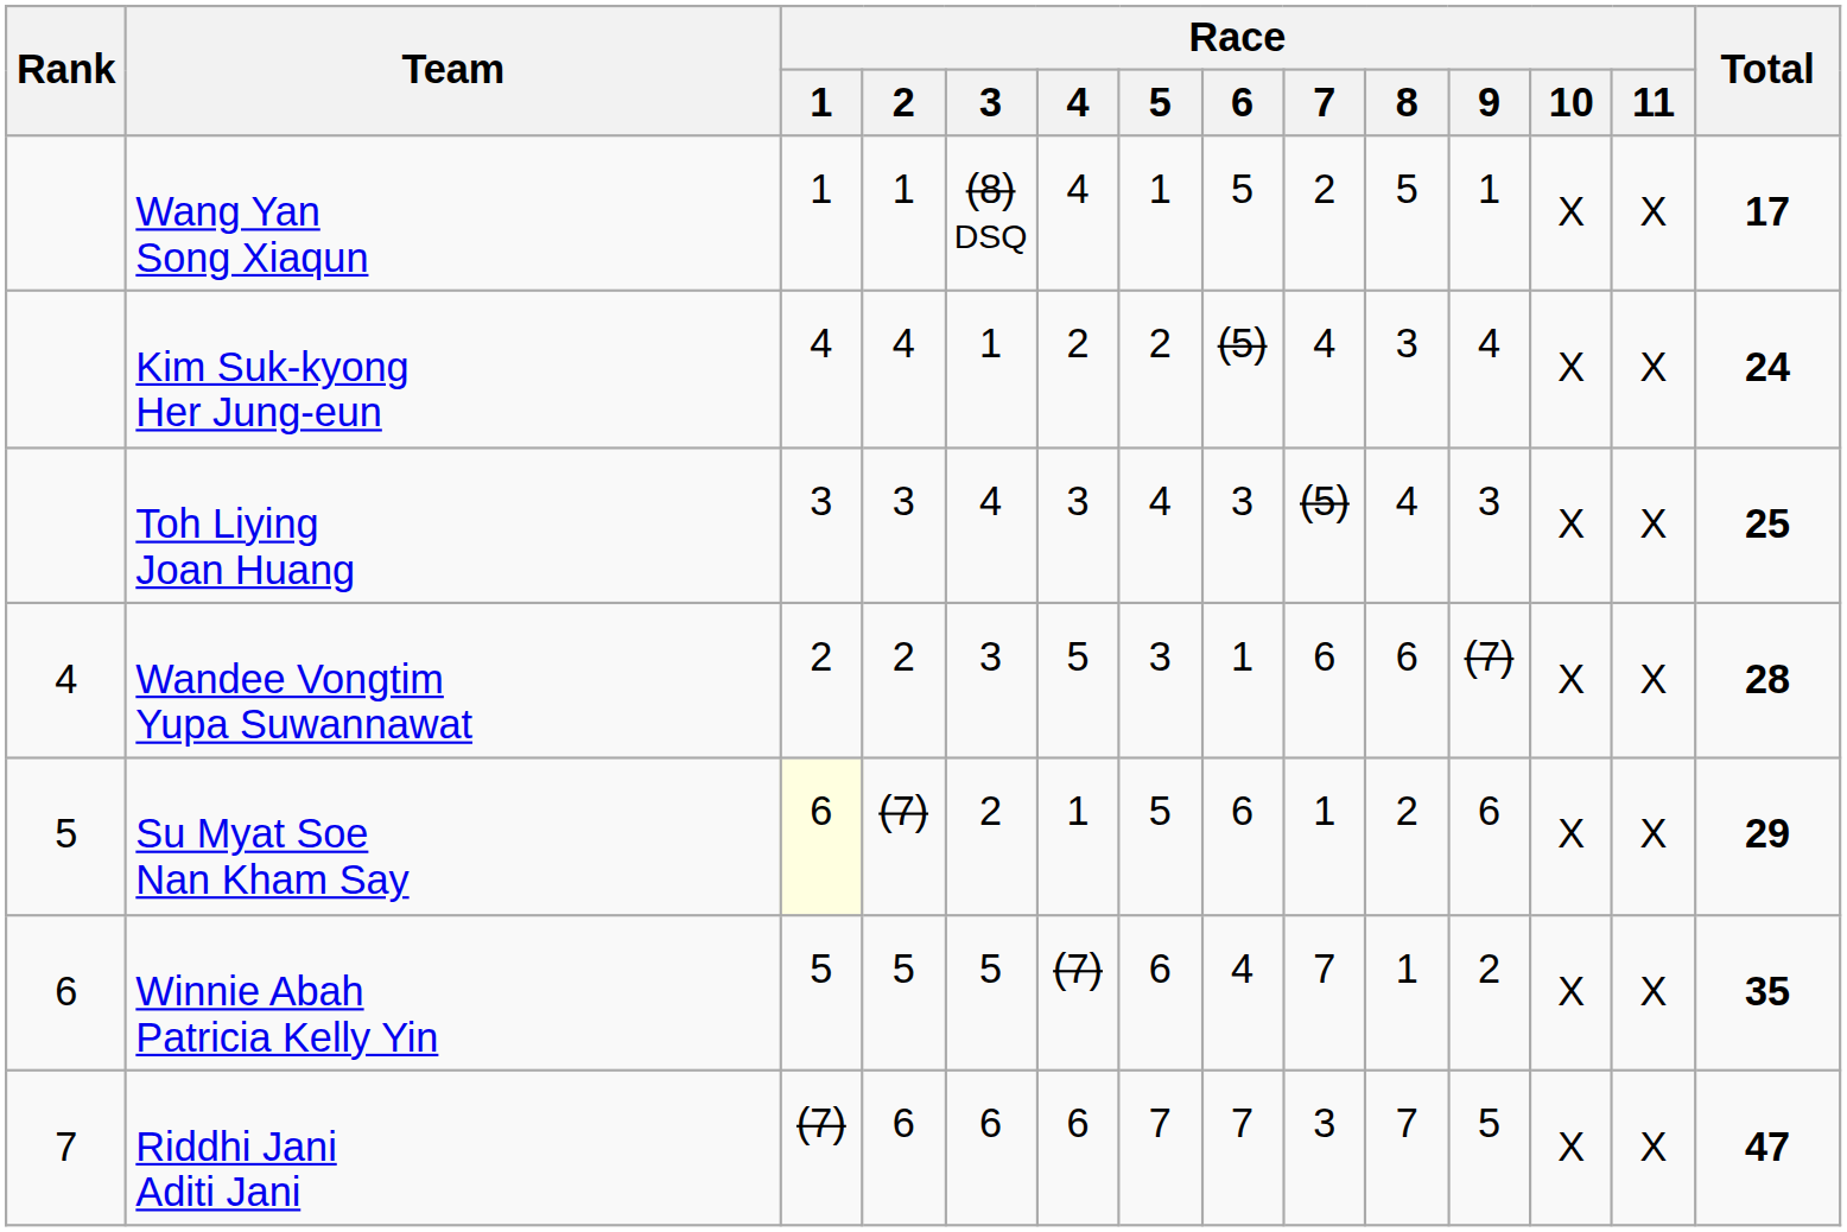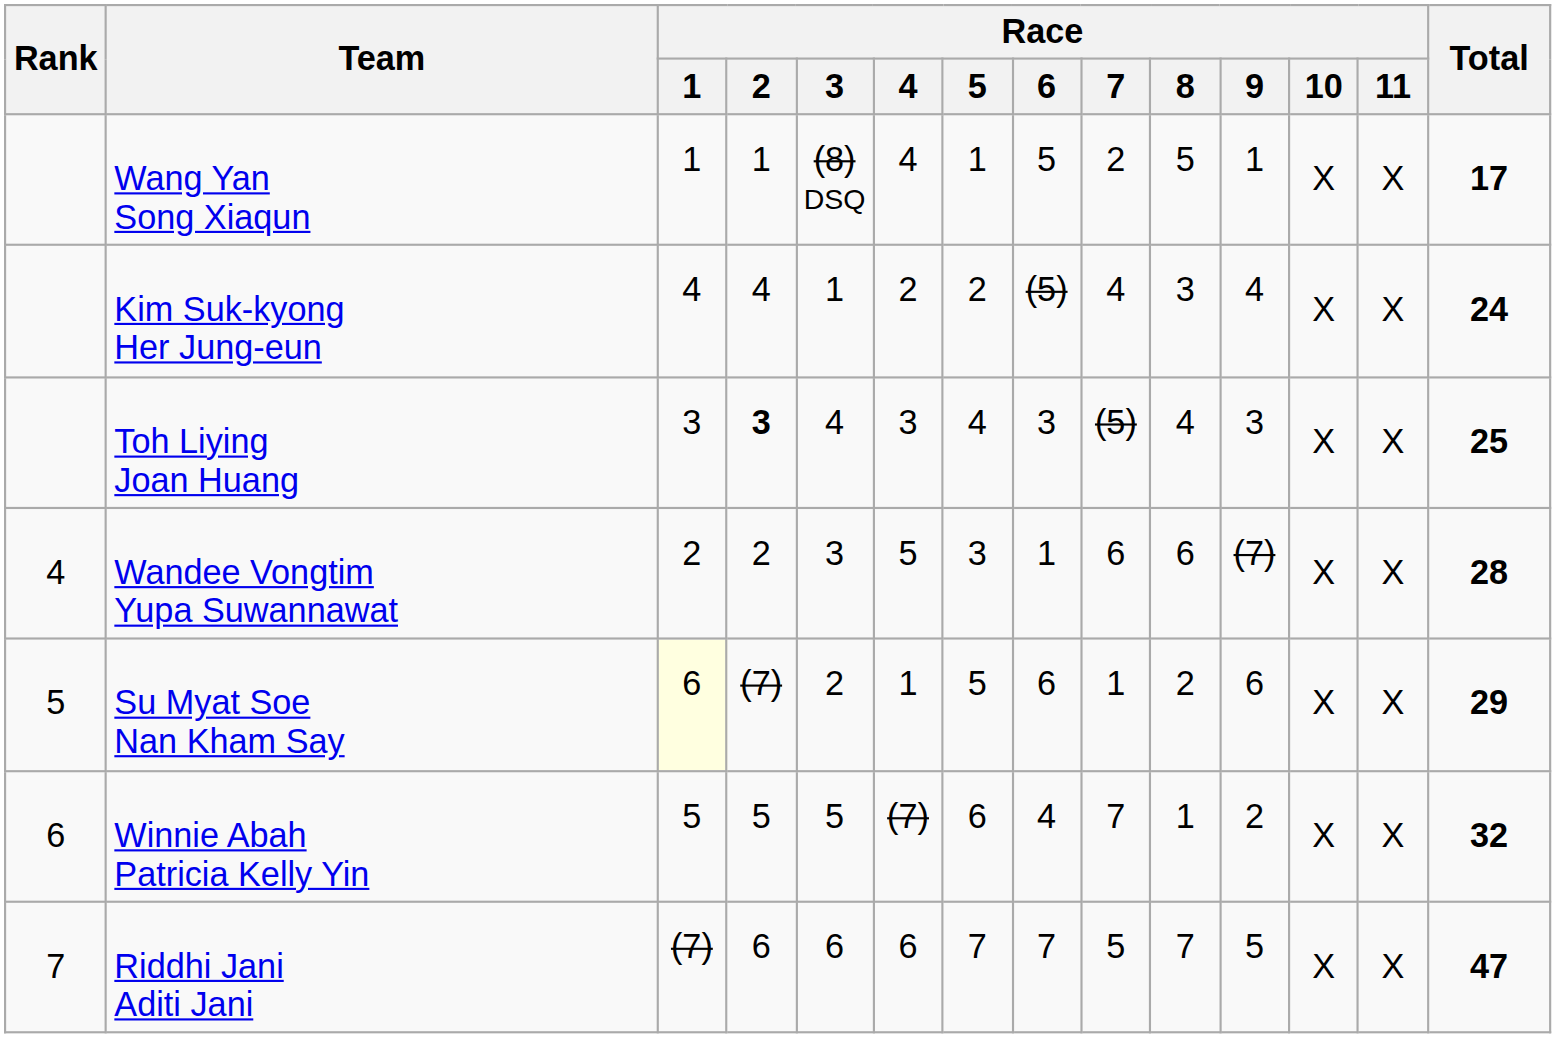Toh Liying Joan Huang | Race / 2: normal -> bold
Winnie Abah Patricia Kelly Yin | Total: 35 -> 32
Riddhi Jani Aditi Jani | Race / 7: 3 -> 5
